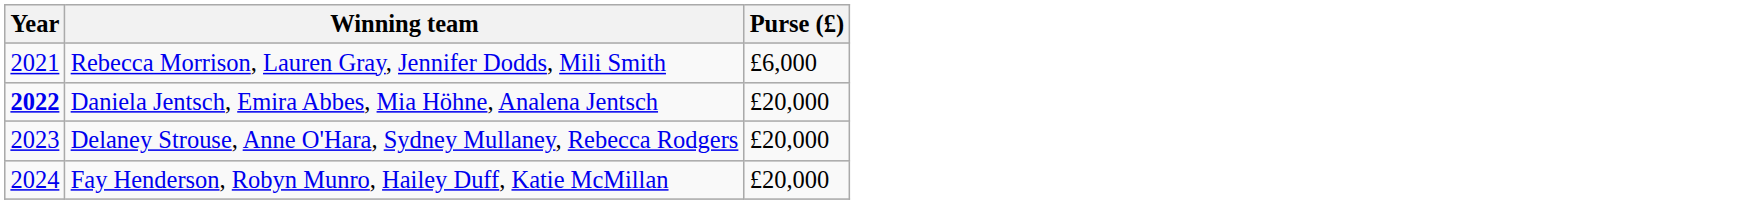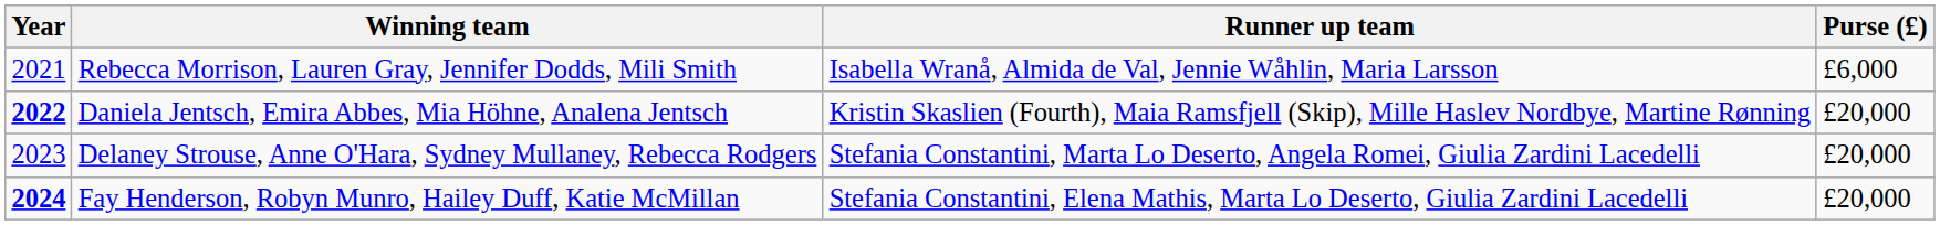+ column: Runner up team | Isabella Wranå, Almida de Val, Jennie Wåhlin, Maria Larsson | Kristin Skaslien (Fourth), Maia Ramsfjell (Skip), Mille Haslev Nordbye, Martine Rønning | Stefania Constantini, Marta Lo Deserto, Angela Romei, Giulia Zardini Lacedelli | Stefania Constantini, Elena Mathis, Marta Lo Deserto, Giulia Zardini Lacedelli
Fay Henderson, Robyn Munro, Hailey Duff, Katie McMillan | Year: normal -> bold
